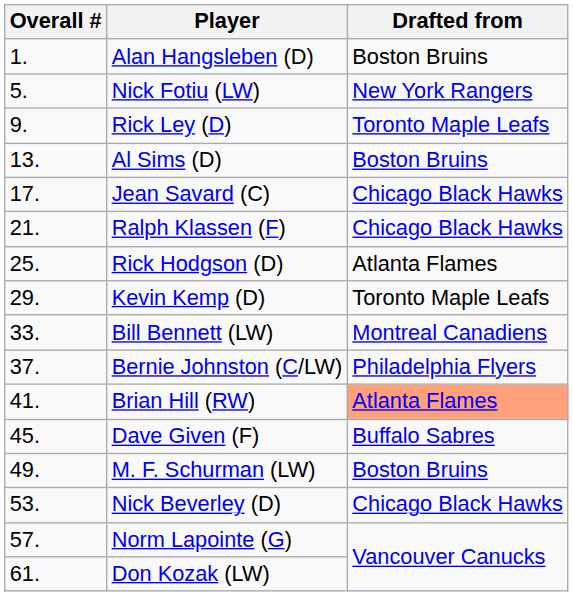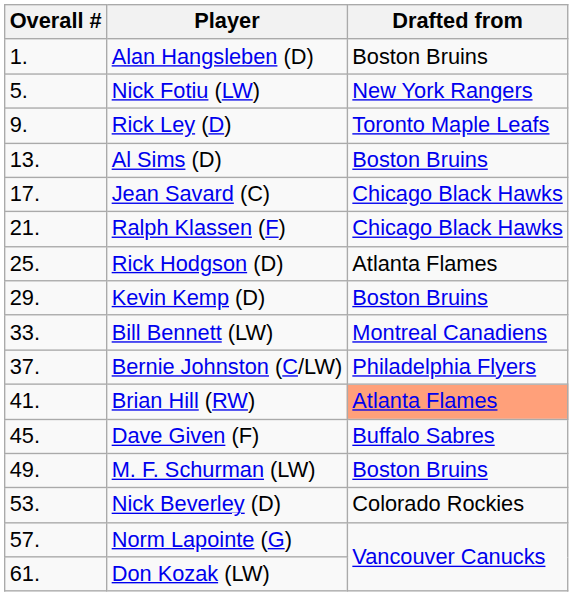Kevin Kemp (D) | Drafted from: Toronto Maple Leafs -> Boston Bruins
Nick Beverley (D) | Drafted from: Chicago Black Hawks -> Colorado Rockies
